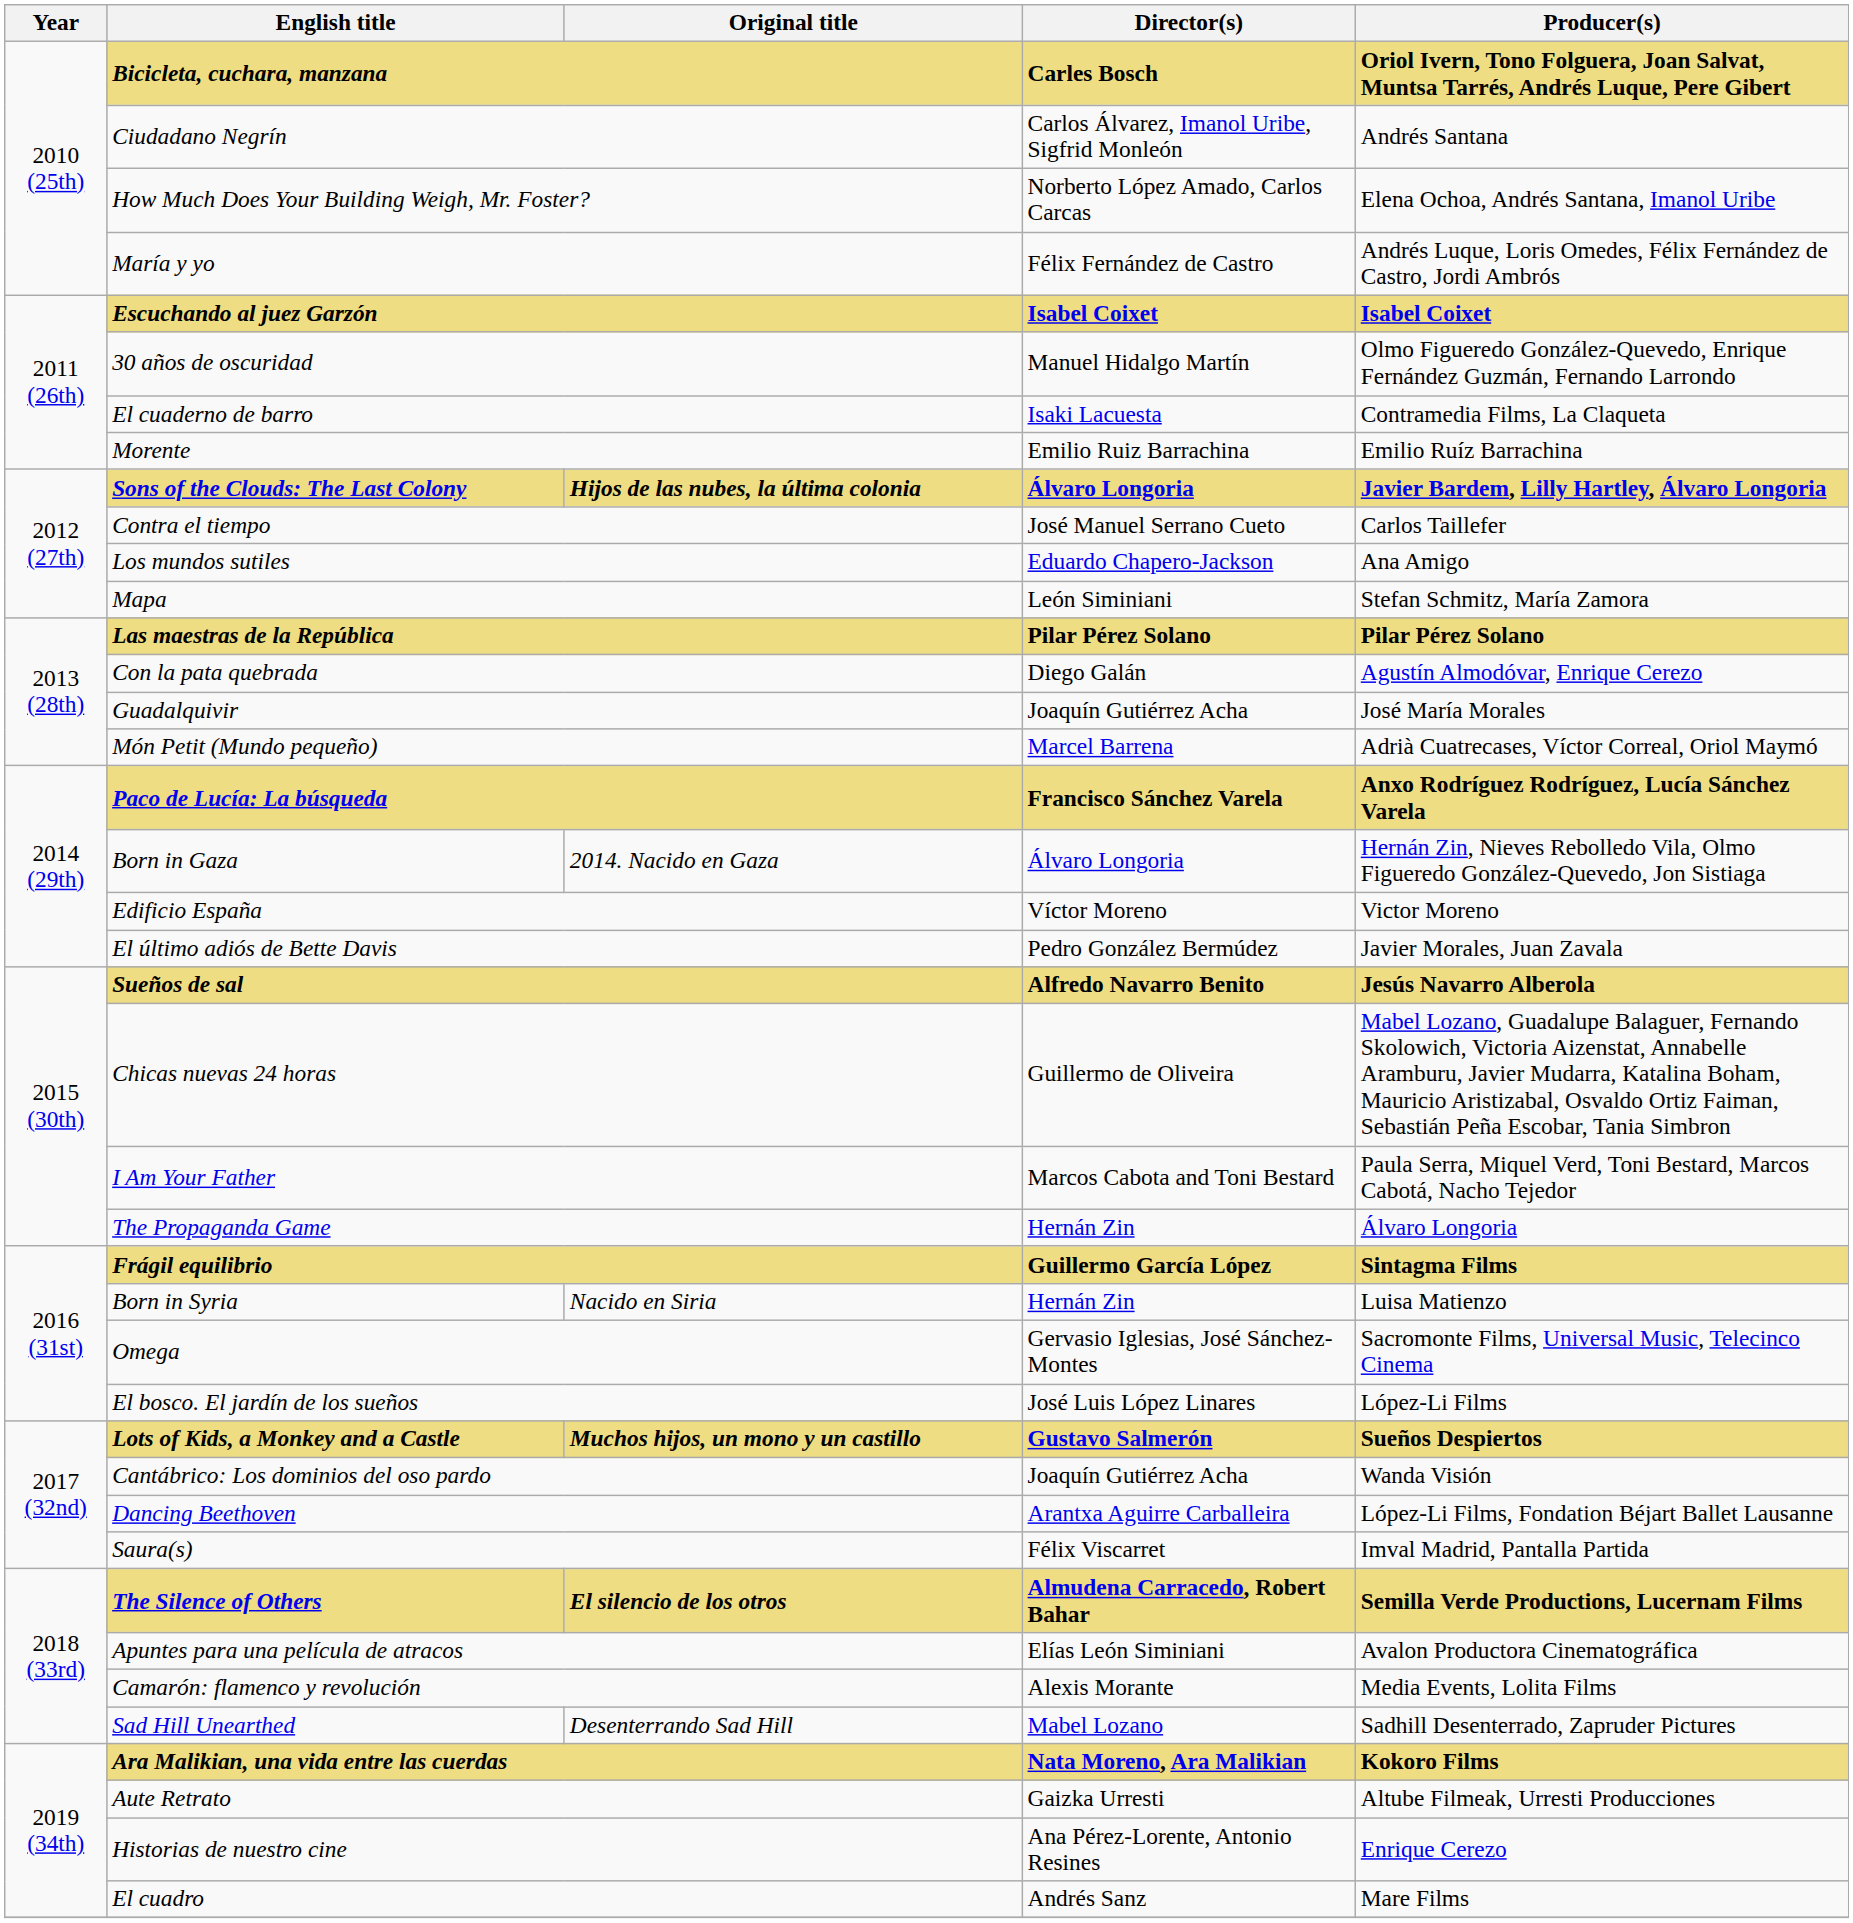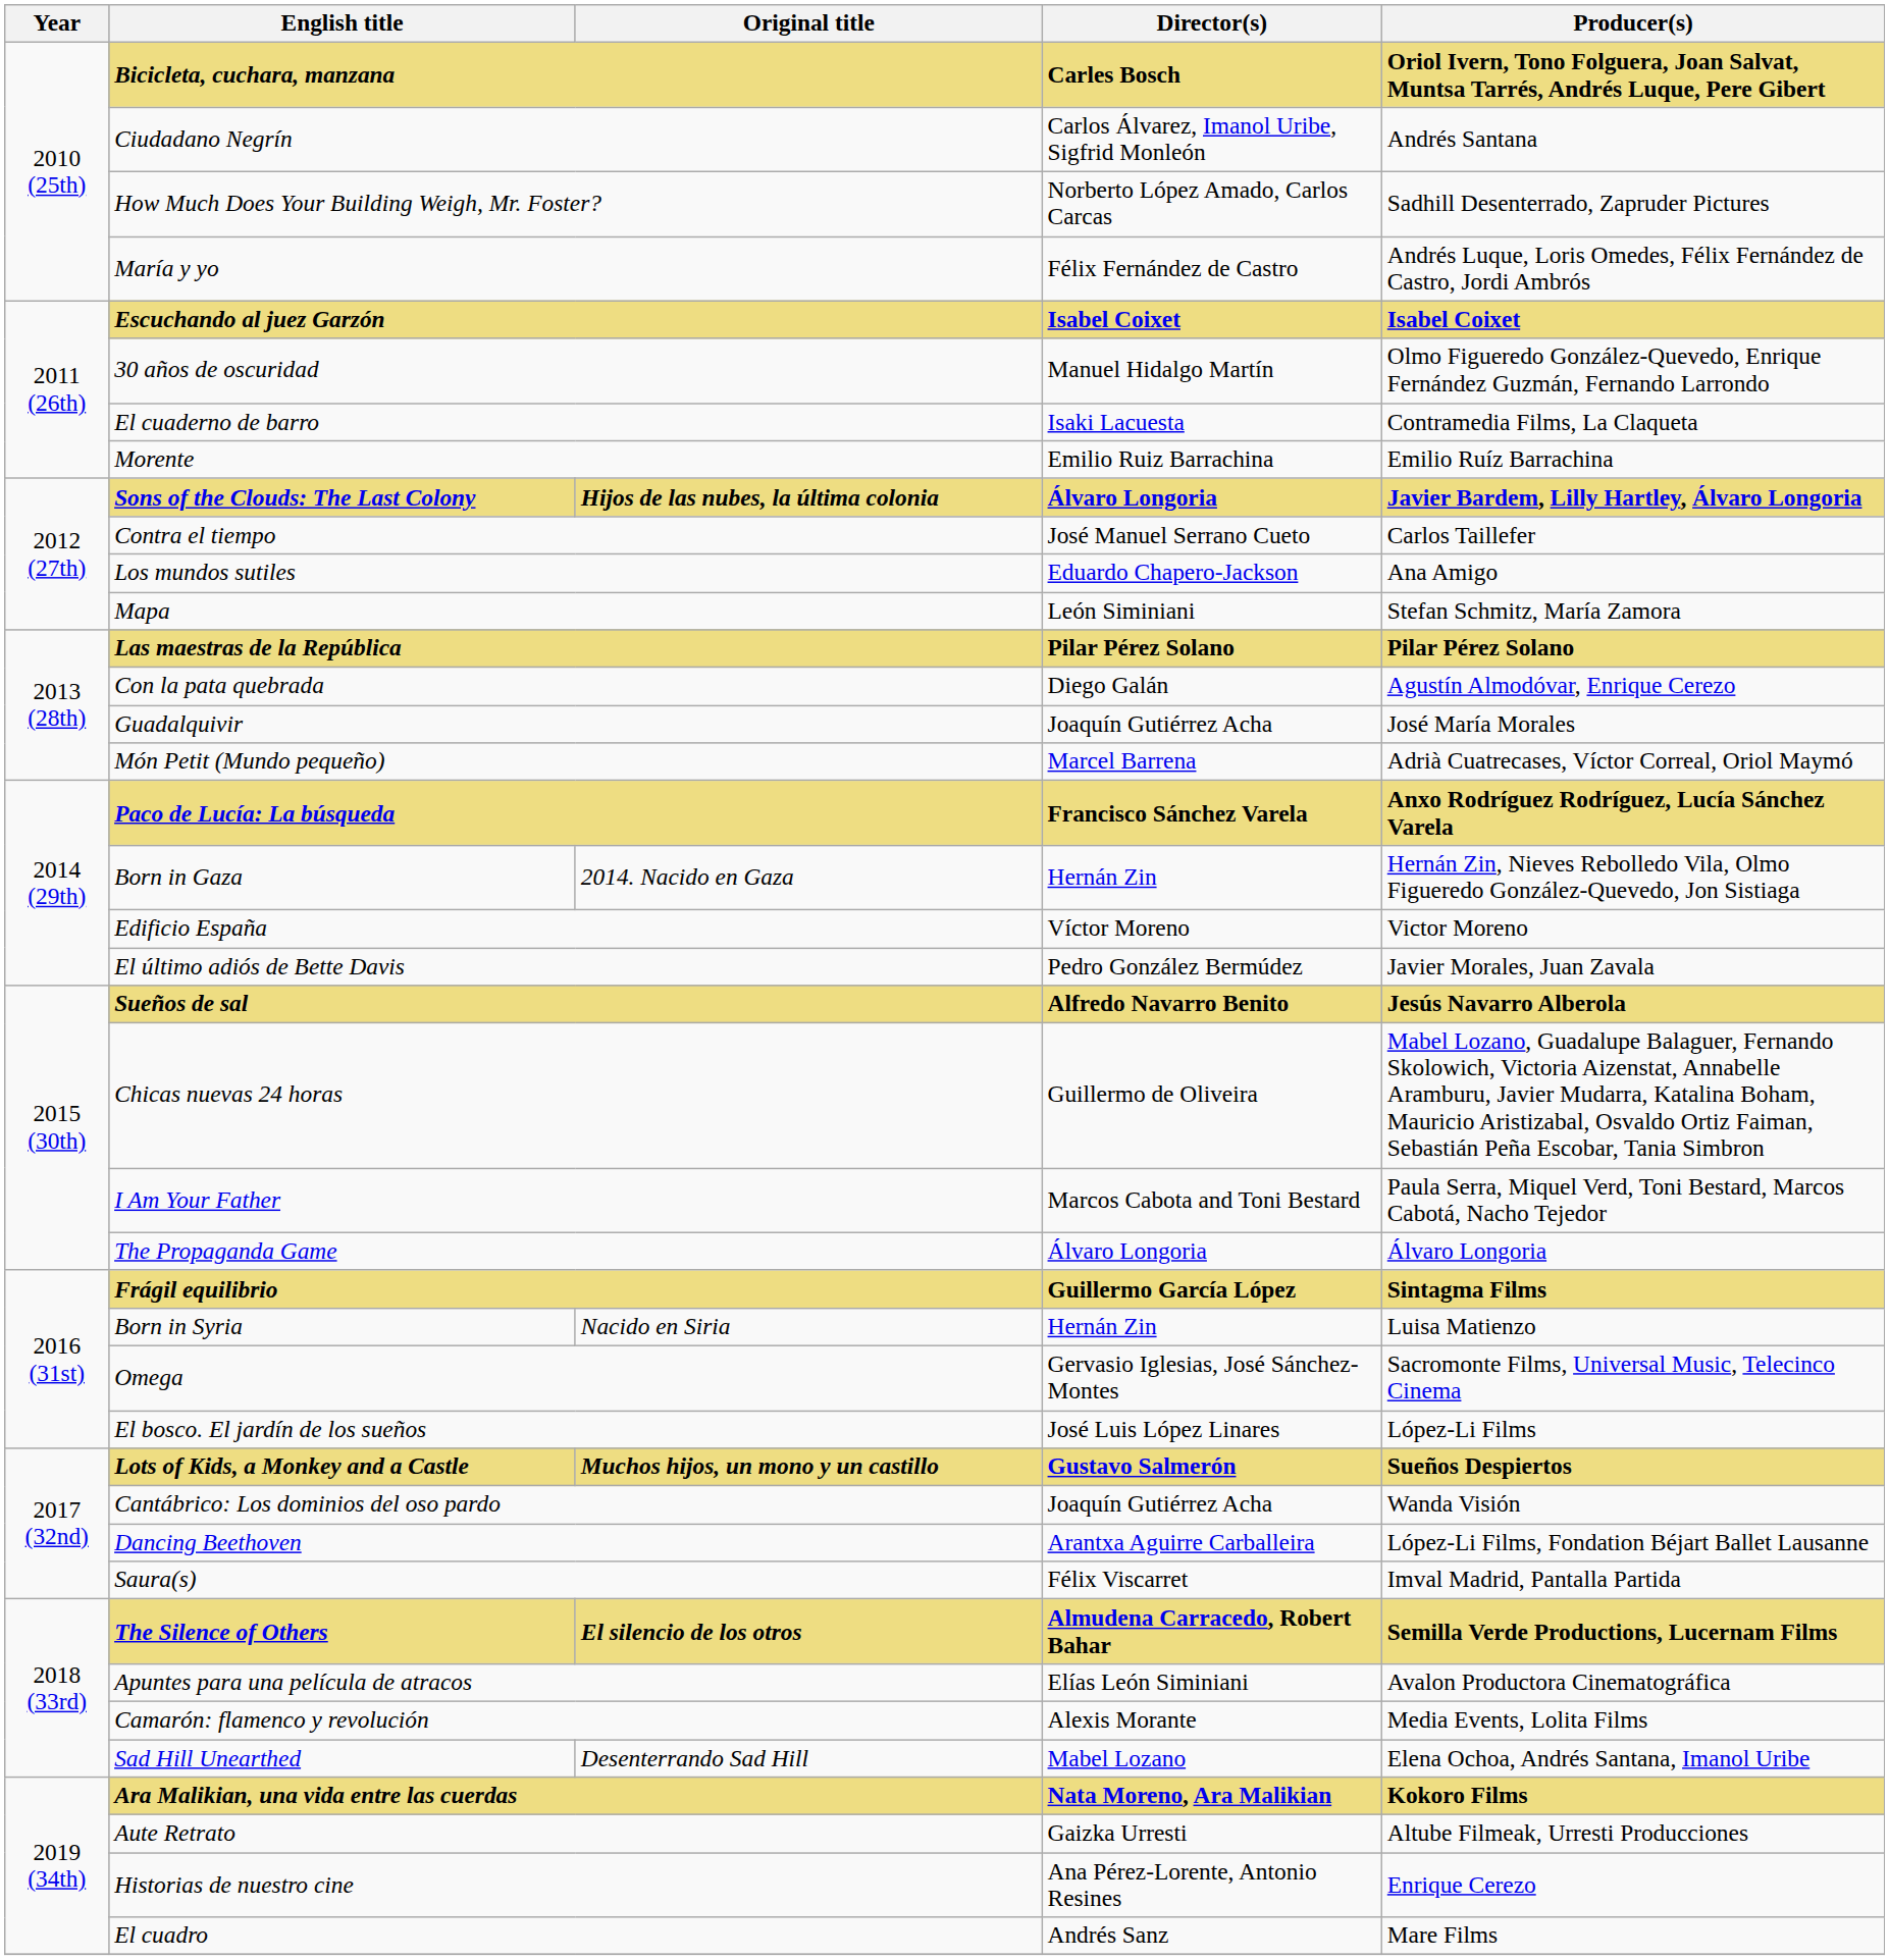How Much Does Your Building Weigh, Mr. Foster? | Producer(s): Elena Ochoa, Andrés Santana, Imanol Uribe -> Sadhill Desenterrado, Zapruder Pictures
Born in Gaza | Director(s): Álvaro Longoria -> Hernán Zin
The Propaganda Game | Director(s): Hernán Zin -> Álvaro Longoria
Sad Hill Unearthed | Producer(s): Sadhill Desenterrado, Zapruder Pictures -> Elena Ochoa, Andrés Santana, Imanol Uribe
